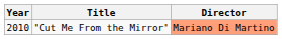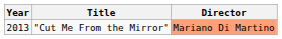"Cut Me From the Mirror" | Year: 2010 -> 2013
